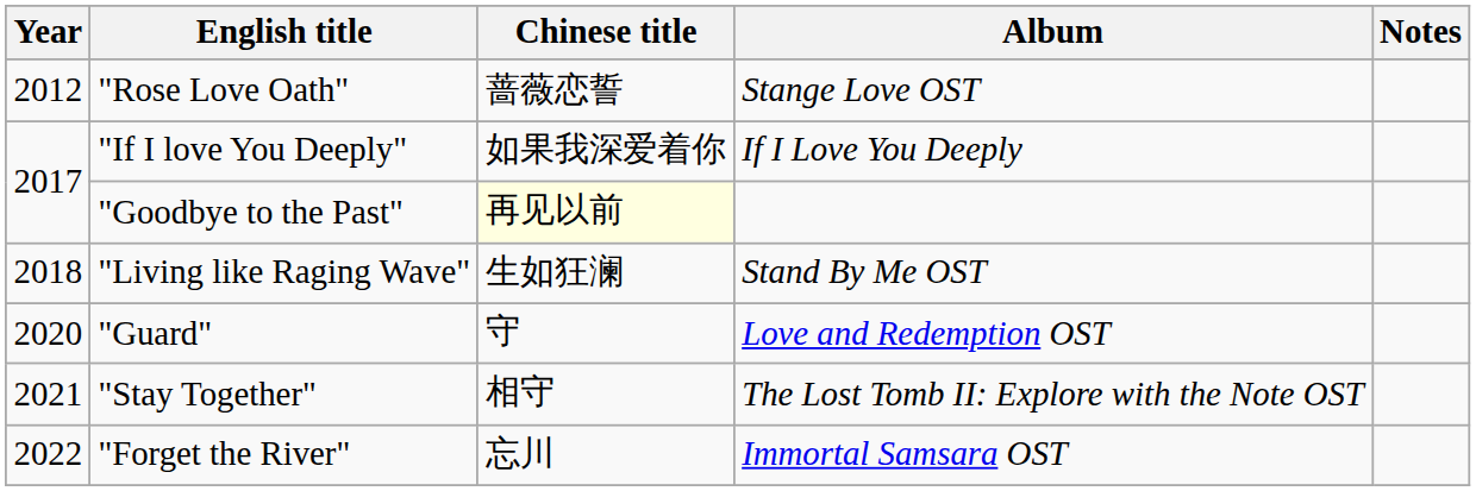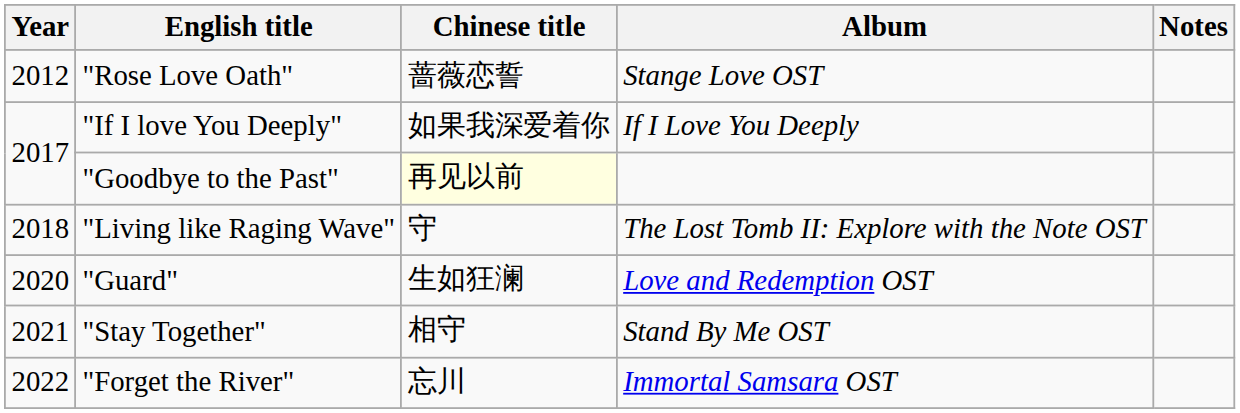"Living like Raging Wave" | Chinese title: 生如狂澜 -> 守
"Living like Raging Wave" | Album: Stand By Me OST -> The Lost Tomb II: Explore with the Note OST
"Guard" | Chinese title: 守 -> 生如狂澜
"Stay Together" | Album: The Lost Tomb II: Explore with the Note OST -> Stand By Me OST
